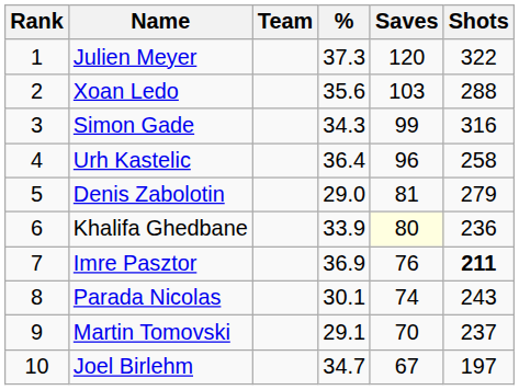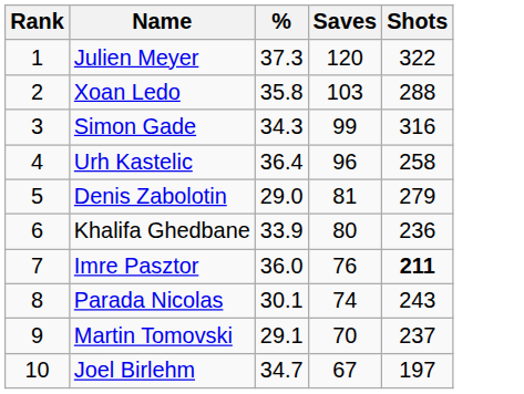- column: Team
Xoan Ledo | %: 35.6 -> 35.8
Khalifa Ghedbane | Saves: lightyellow background -> no background
Imre Pasztor | %: 36.9 -> 36.0
